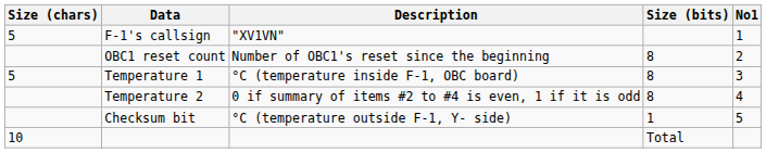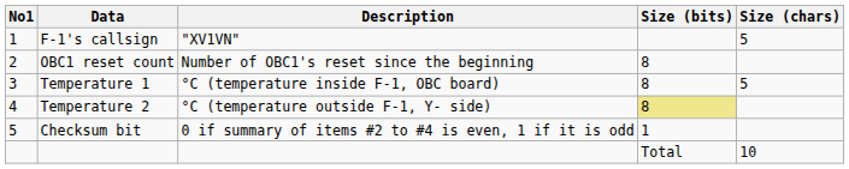columns swapped: No1 <-> Size (chars)
Temperature 2 | Description: 0 if summary of items #2 to #4 is even, 1 if it is odd -> °C (temperature outside F-1, Y- side)
Temperature 2 | Size (bits): no background -> khaki background
Checksum bit | Description: °C (temperature outside F-1, Y- side) -> 0 if summary of items #2 to #4 is even, 1 if it is odd
